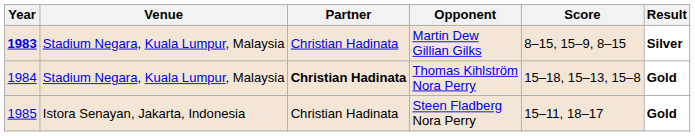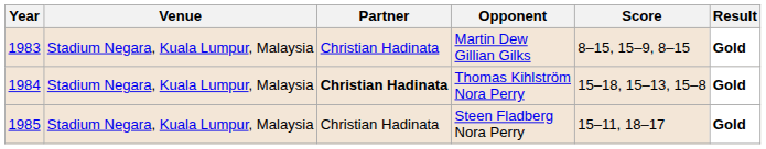Martin Dew Gillian Gilks | Year: bold -> normal
Martin Dew Gillian Gilks | Result: Silver -> Gold
Steen Fladberg Nora Perry | Venue: Istora Senayan, Jakarta, Indonesia -> Stadium Negara, Kuala Lumpur, Malaysia
